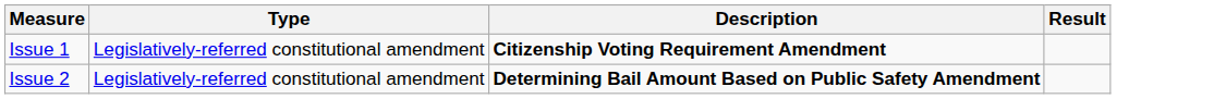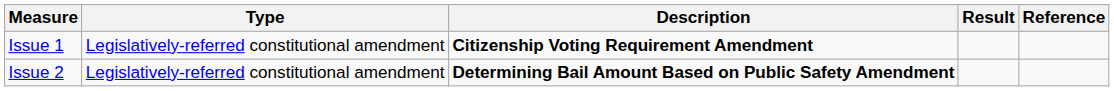+ column: Reference
